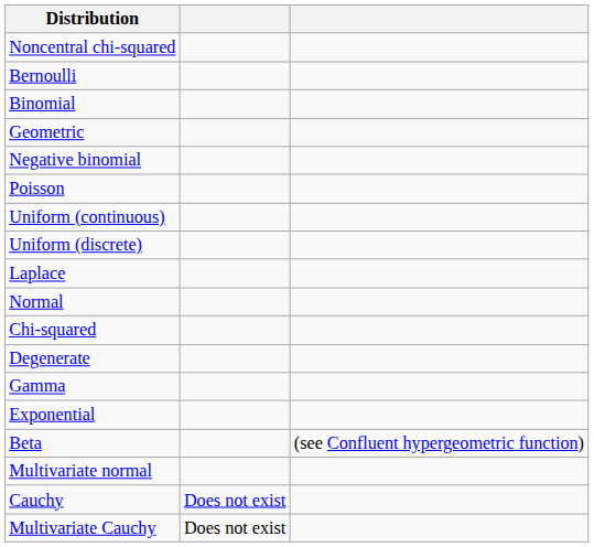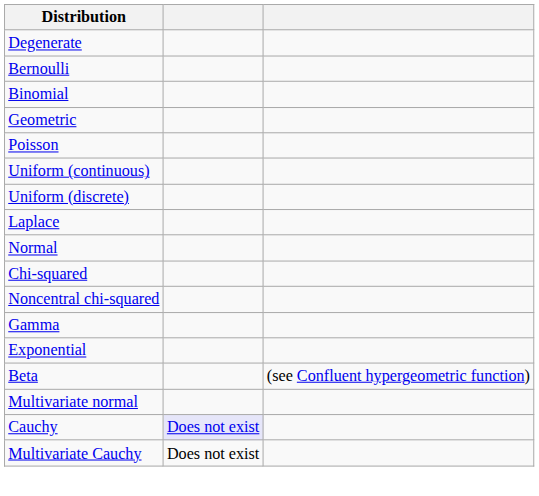rows swapped: Degenerate <-> Noncentral chi-squared
- row: Negative binomial
Cauchy | column 2: no background -> lavender background
